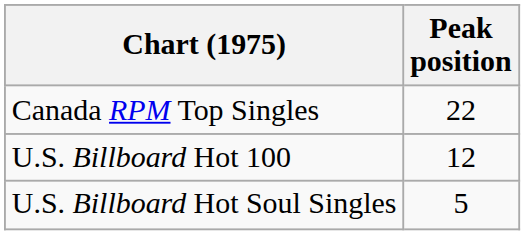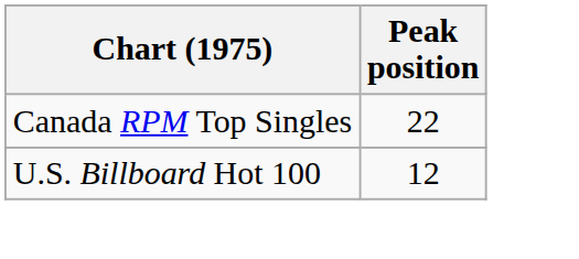- row: U.S. Billboard Hot Soul Singles | 5
